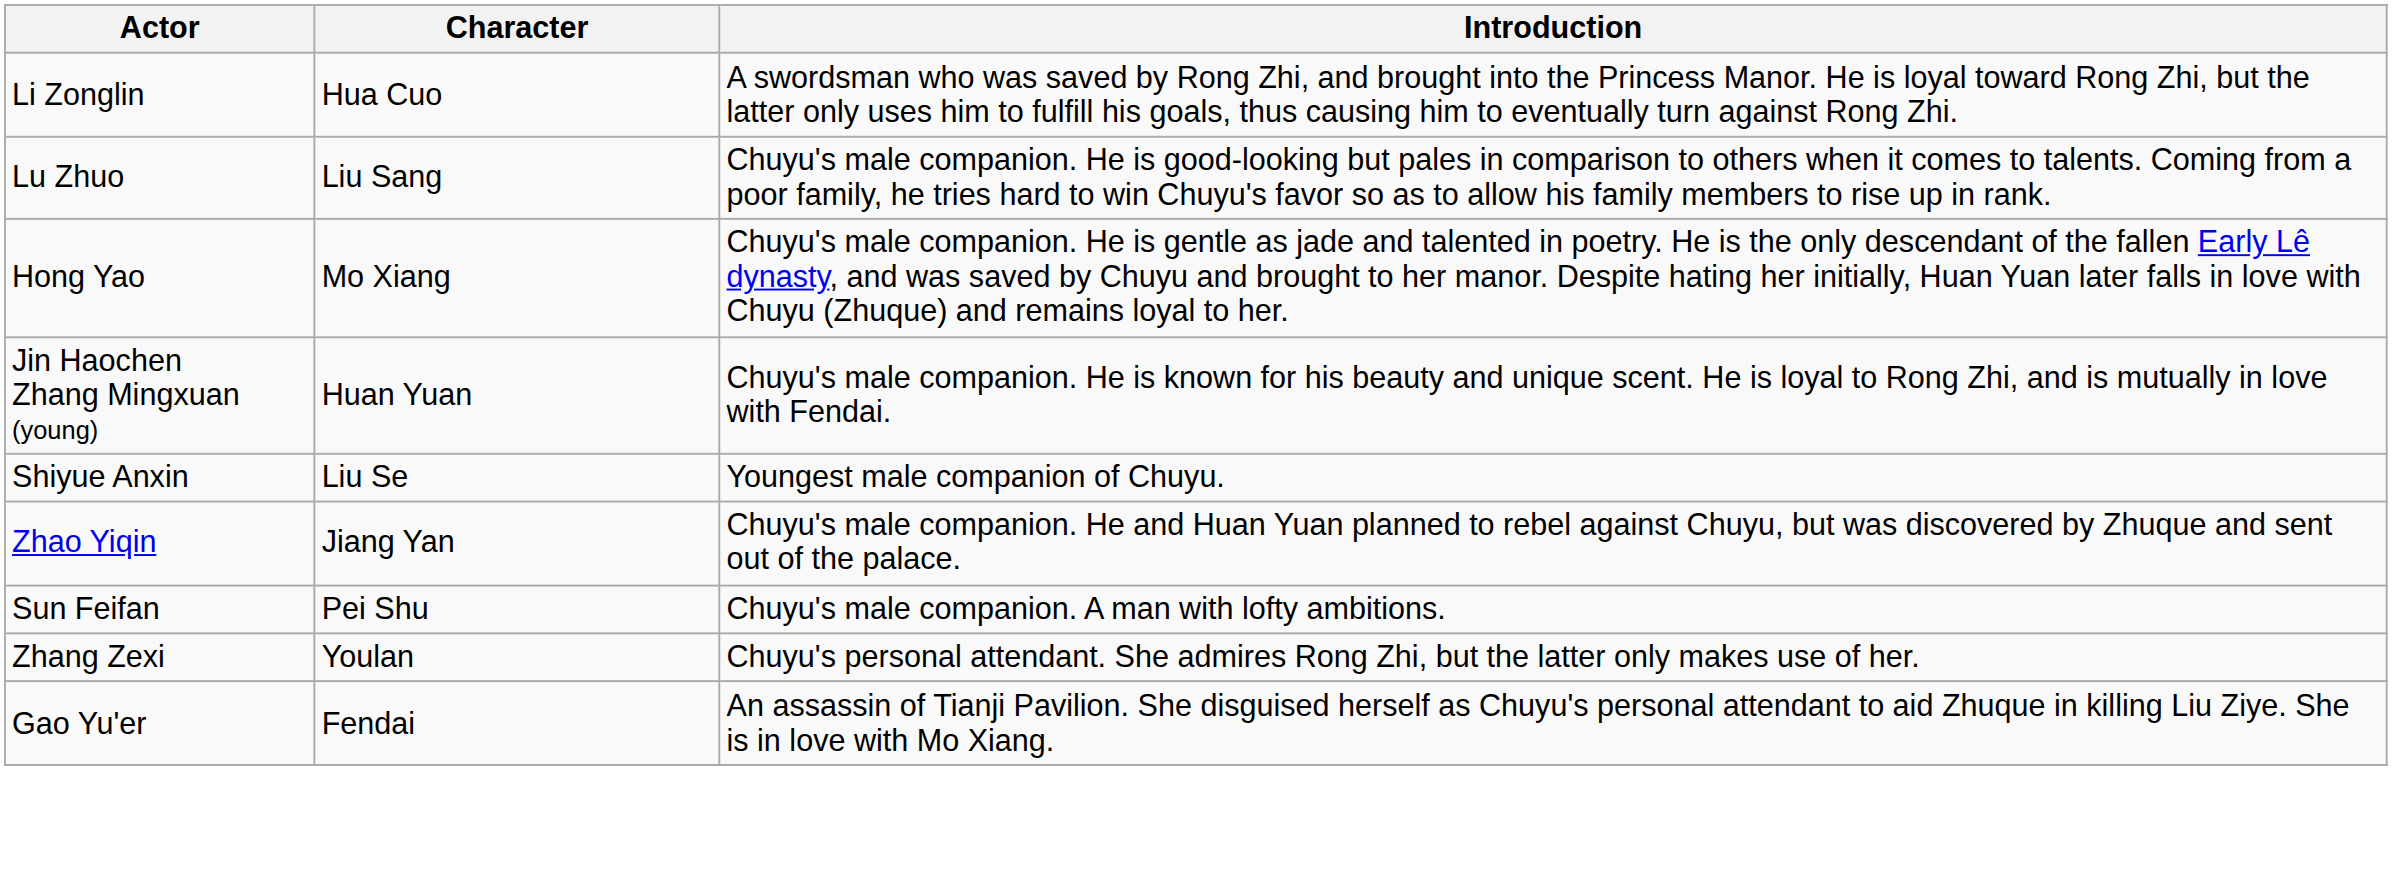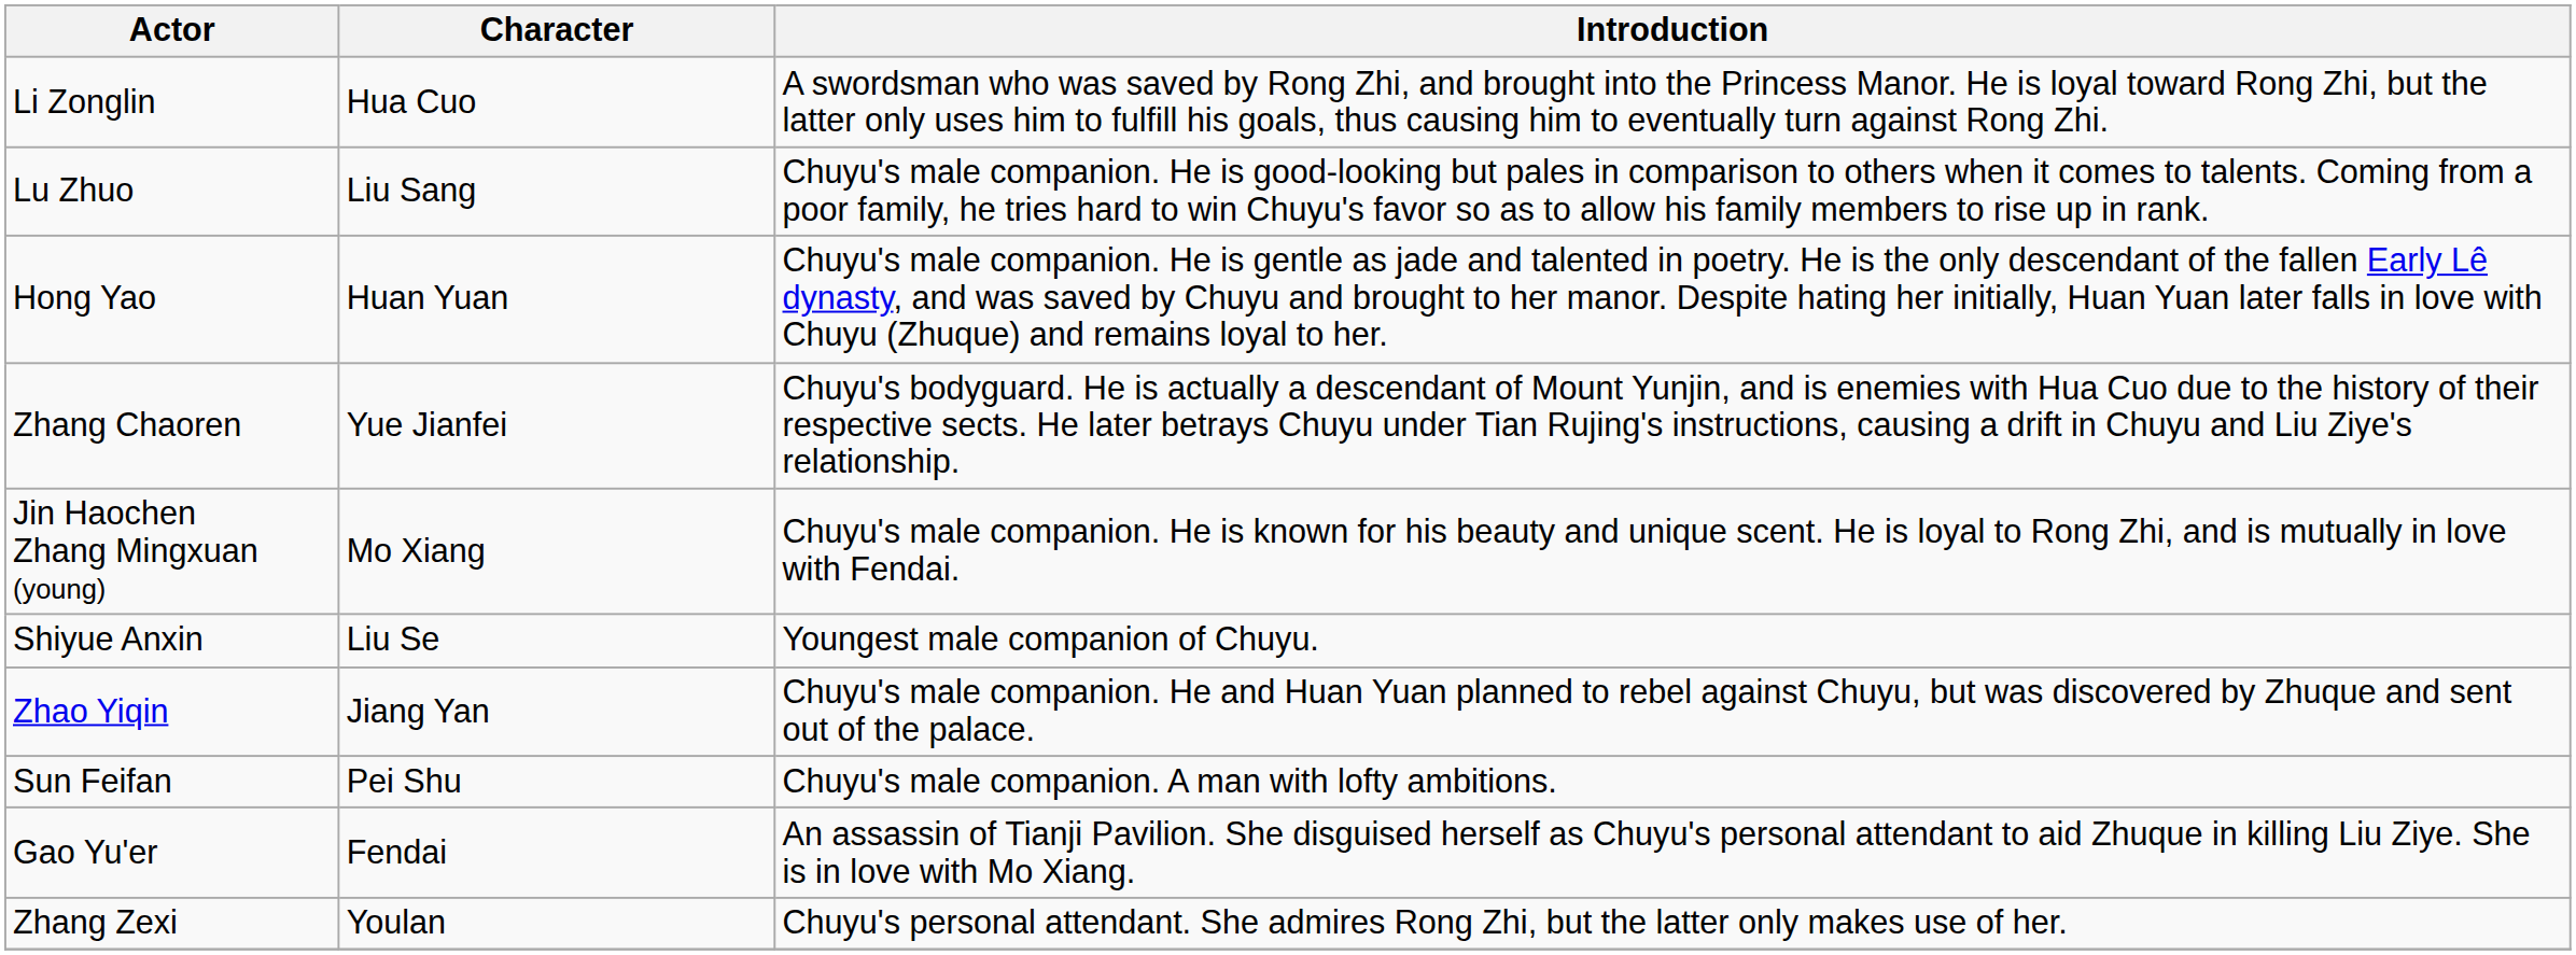Hong Yao | Character: Mo Xiang -> Huan Yuan
+ row: Zhang Chaoren | Yue Jianfei | Chuyu's bodyguard. He is actually a descendant of Mount Yunjin, and is enemies with Hua Cuo due to the history of their respective sects. He later betrays Chuyu under Tian Rujing's instructions, causing a drift in Chuyu and Liu Ziye's relationship.
Jin Haochen Zhang Mingxuan (young) | Character: Huan Yuan -> Mo Xiang
rows swapped: Gao Yu'er <-> Zhang Zexi
